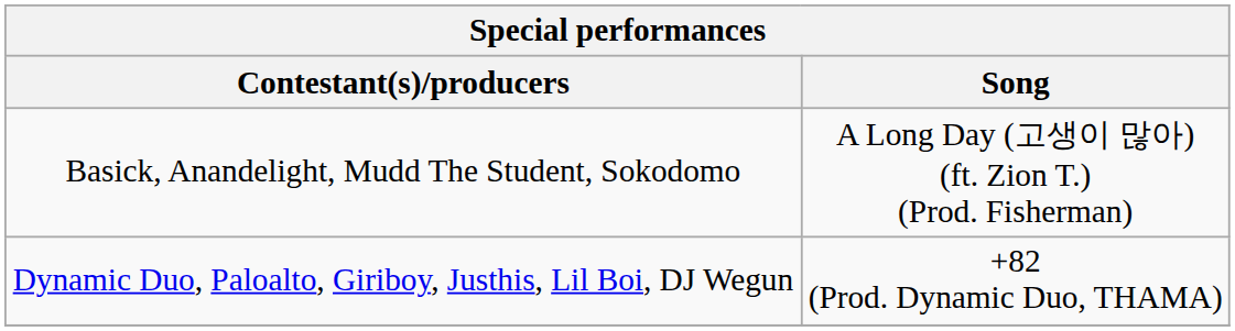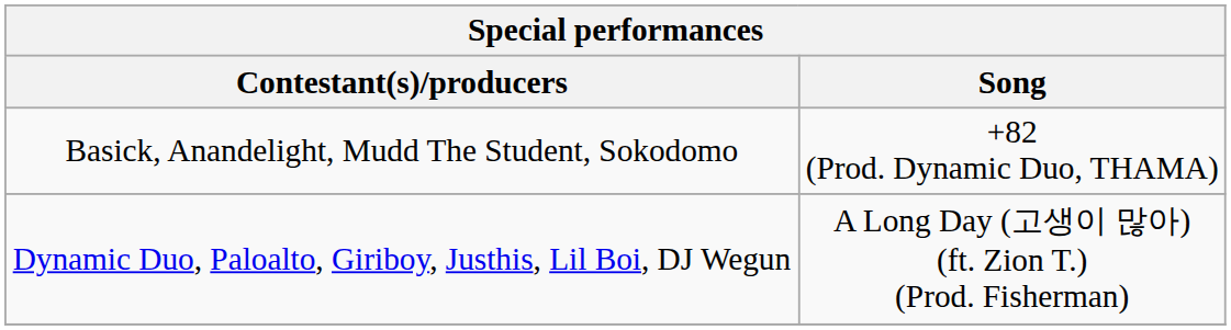Basick, Anandelight, Mudd The Student, Sokodomo | Song: A Long Day (고생이 많아) (ft. Zion T.) (Prod. Fisherman) -> +82 (Prod. Dynamic Duo, THAMA)
Dynamic Duo, Paloalto, Giriboy, Justhis, Lil Boi, DJ Wegun | Song: +82 (Prod. Dynamic Duo, THAMA) -> A Long Day (고생이 많아) (ft. Zion T.) (Prod. Fisherman)
